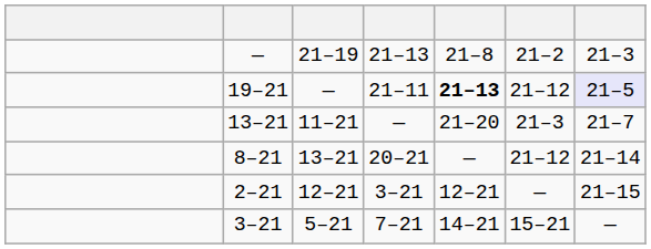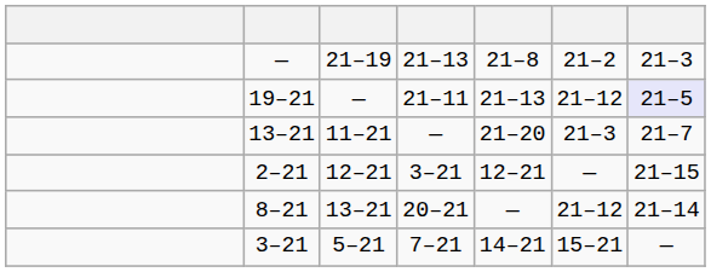19–21 | column 5: bold -> normal
rows swapped: 8–21 <-> 2–21
